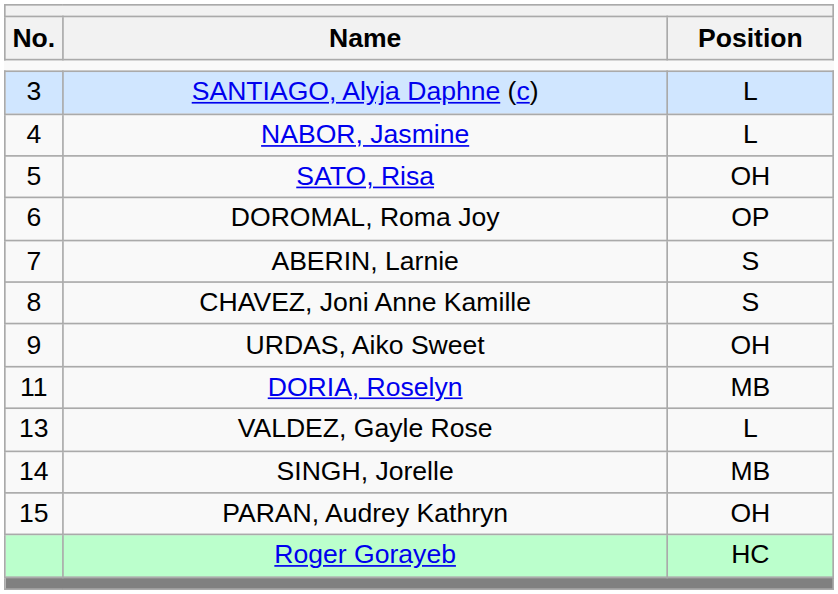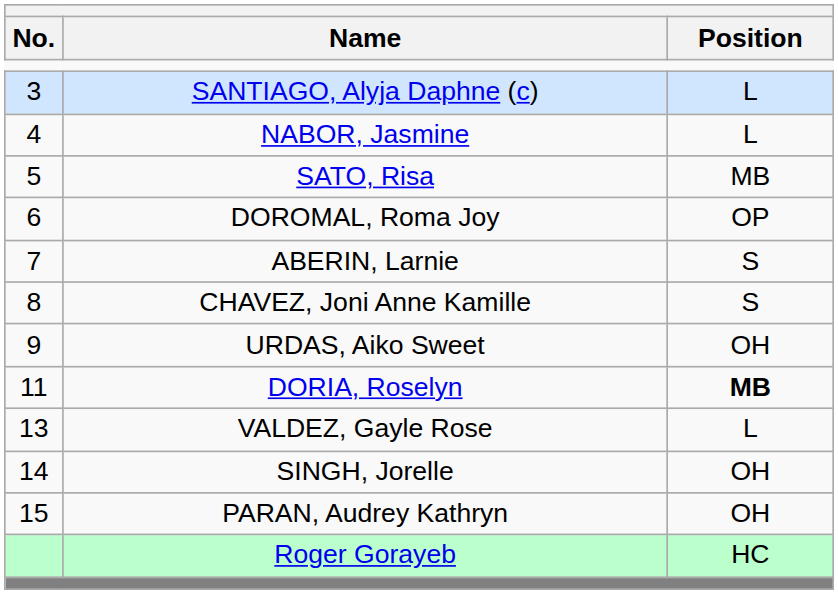SATO, Risa | Position: OH -> MB
DORIA, Roselyn | Position: normal -> bold
SINGH, Jorelle | Position: MB -> OH
